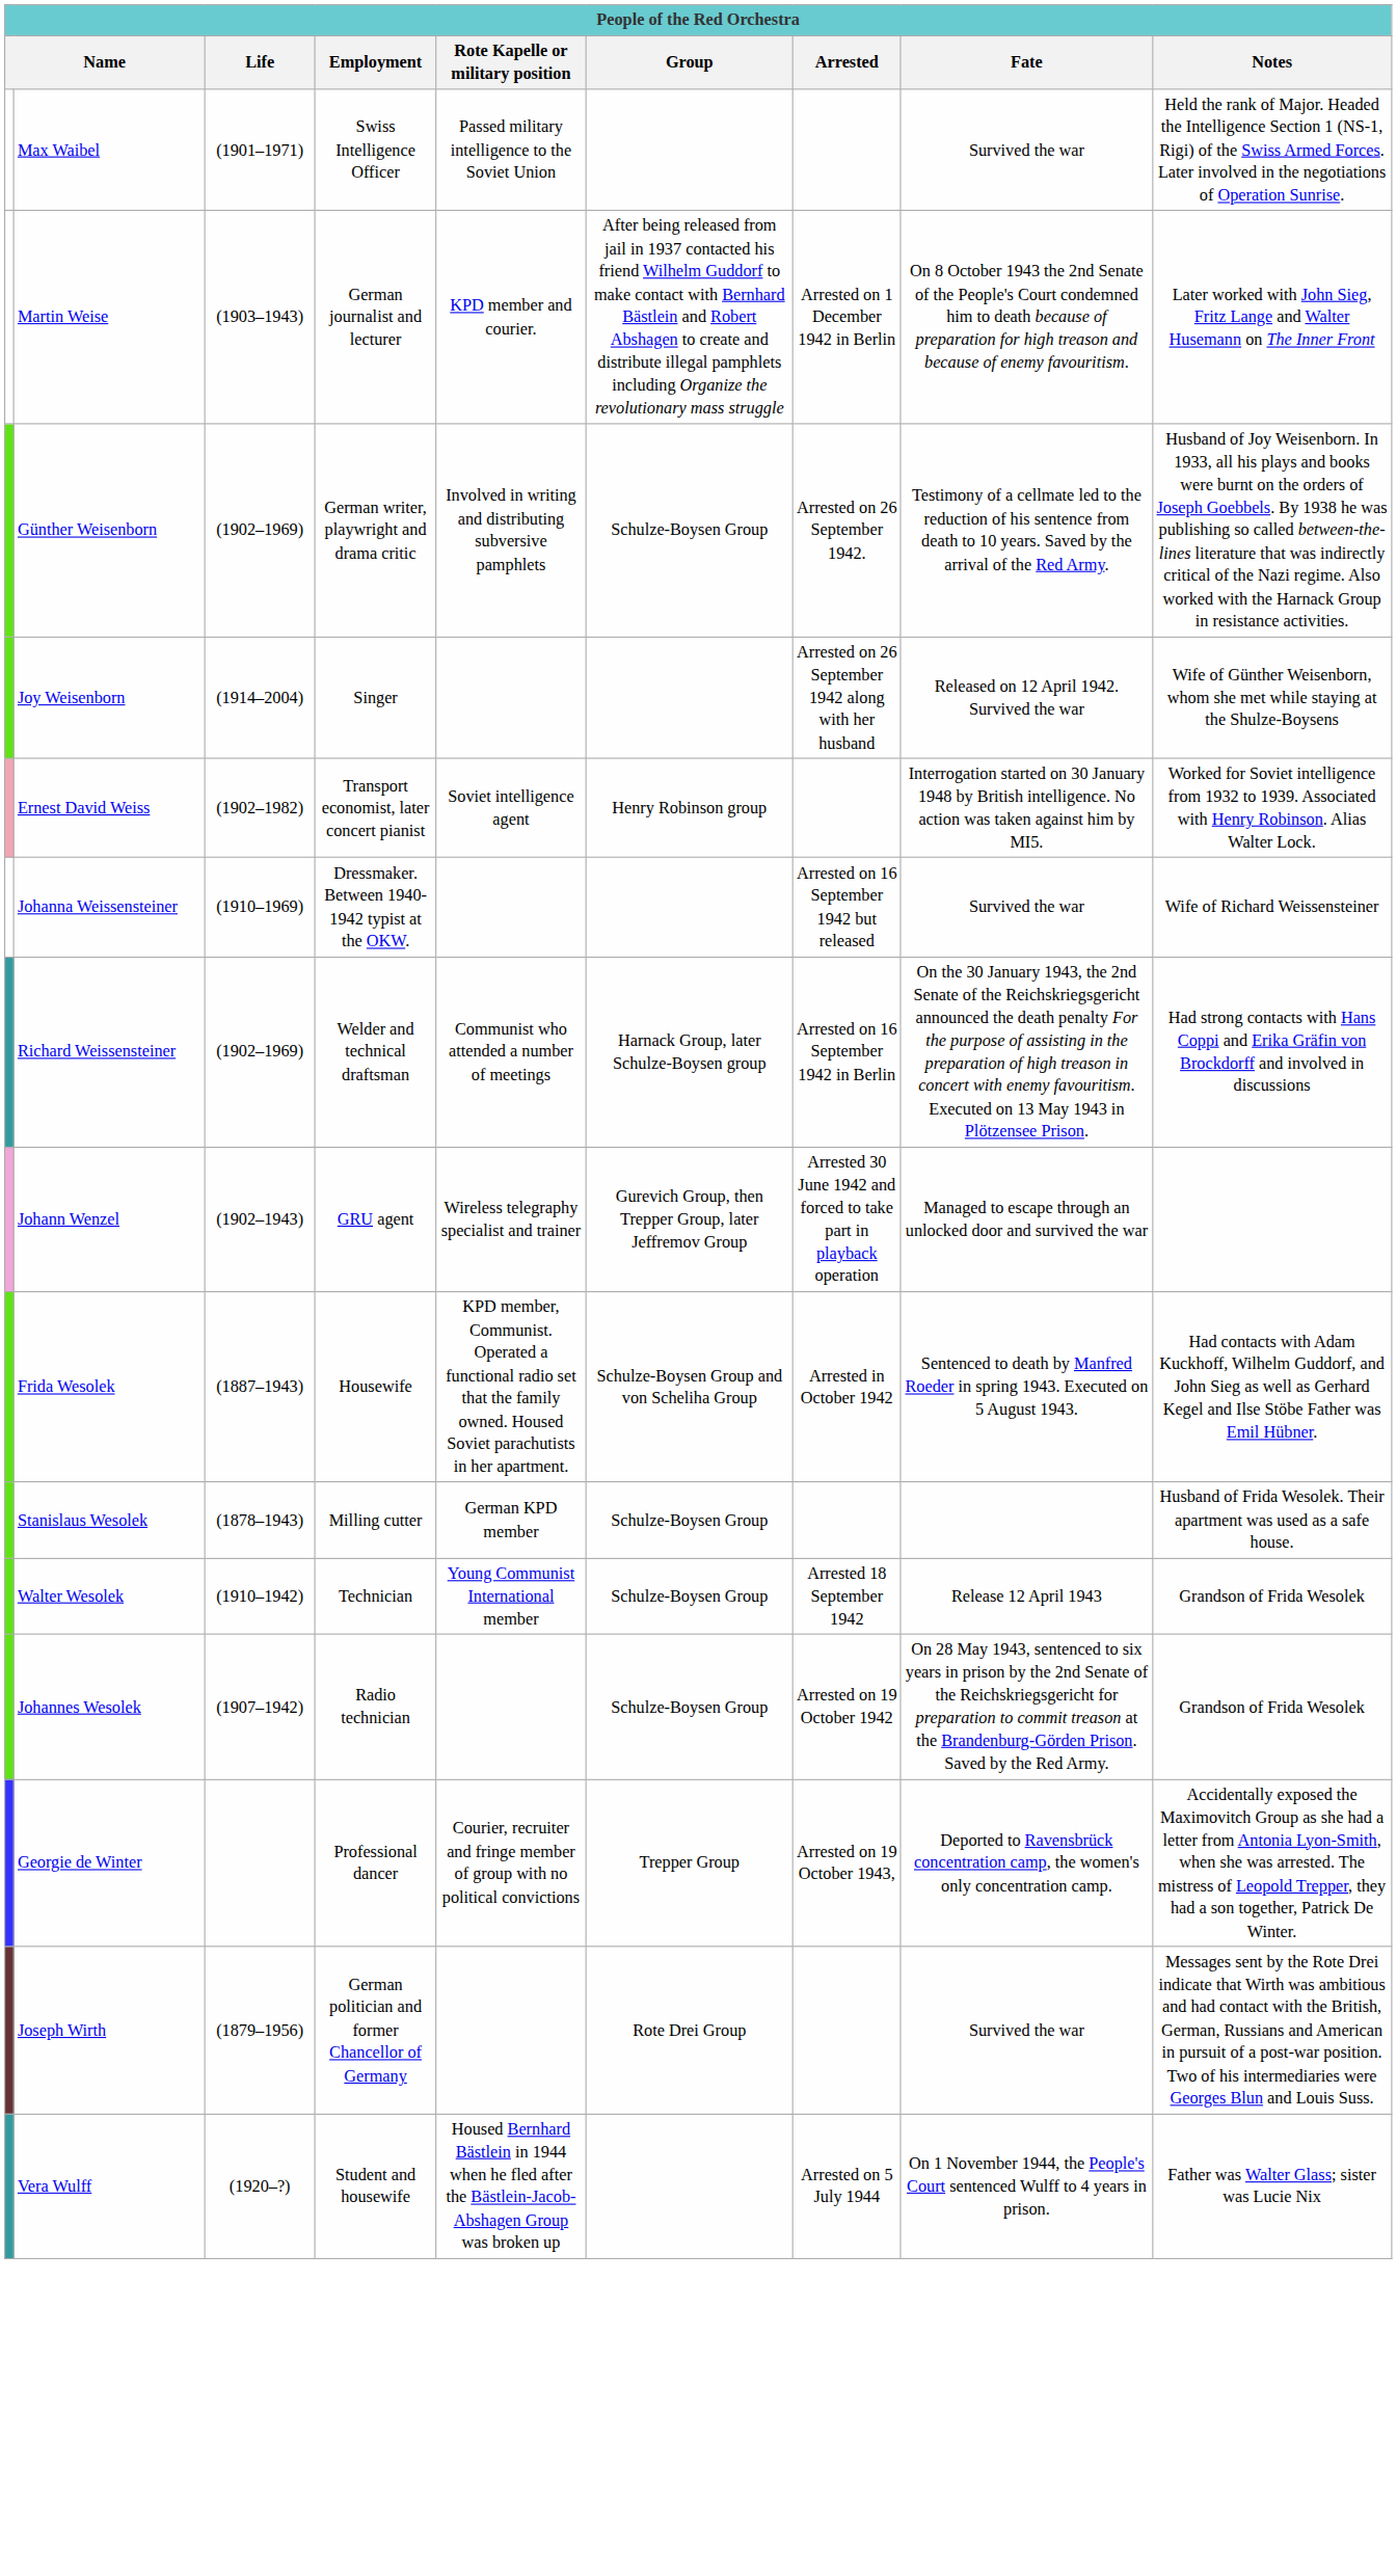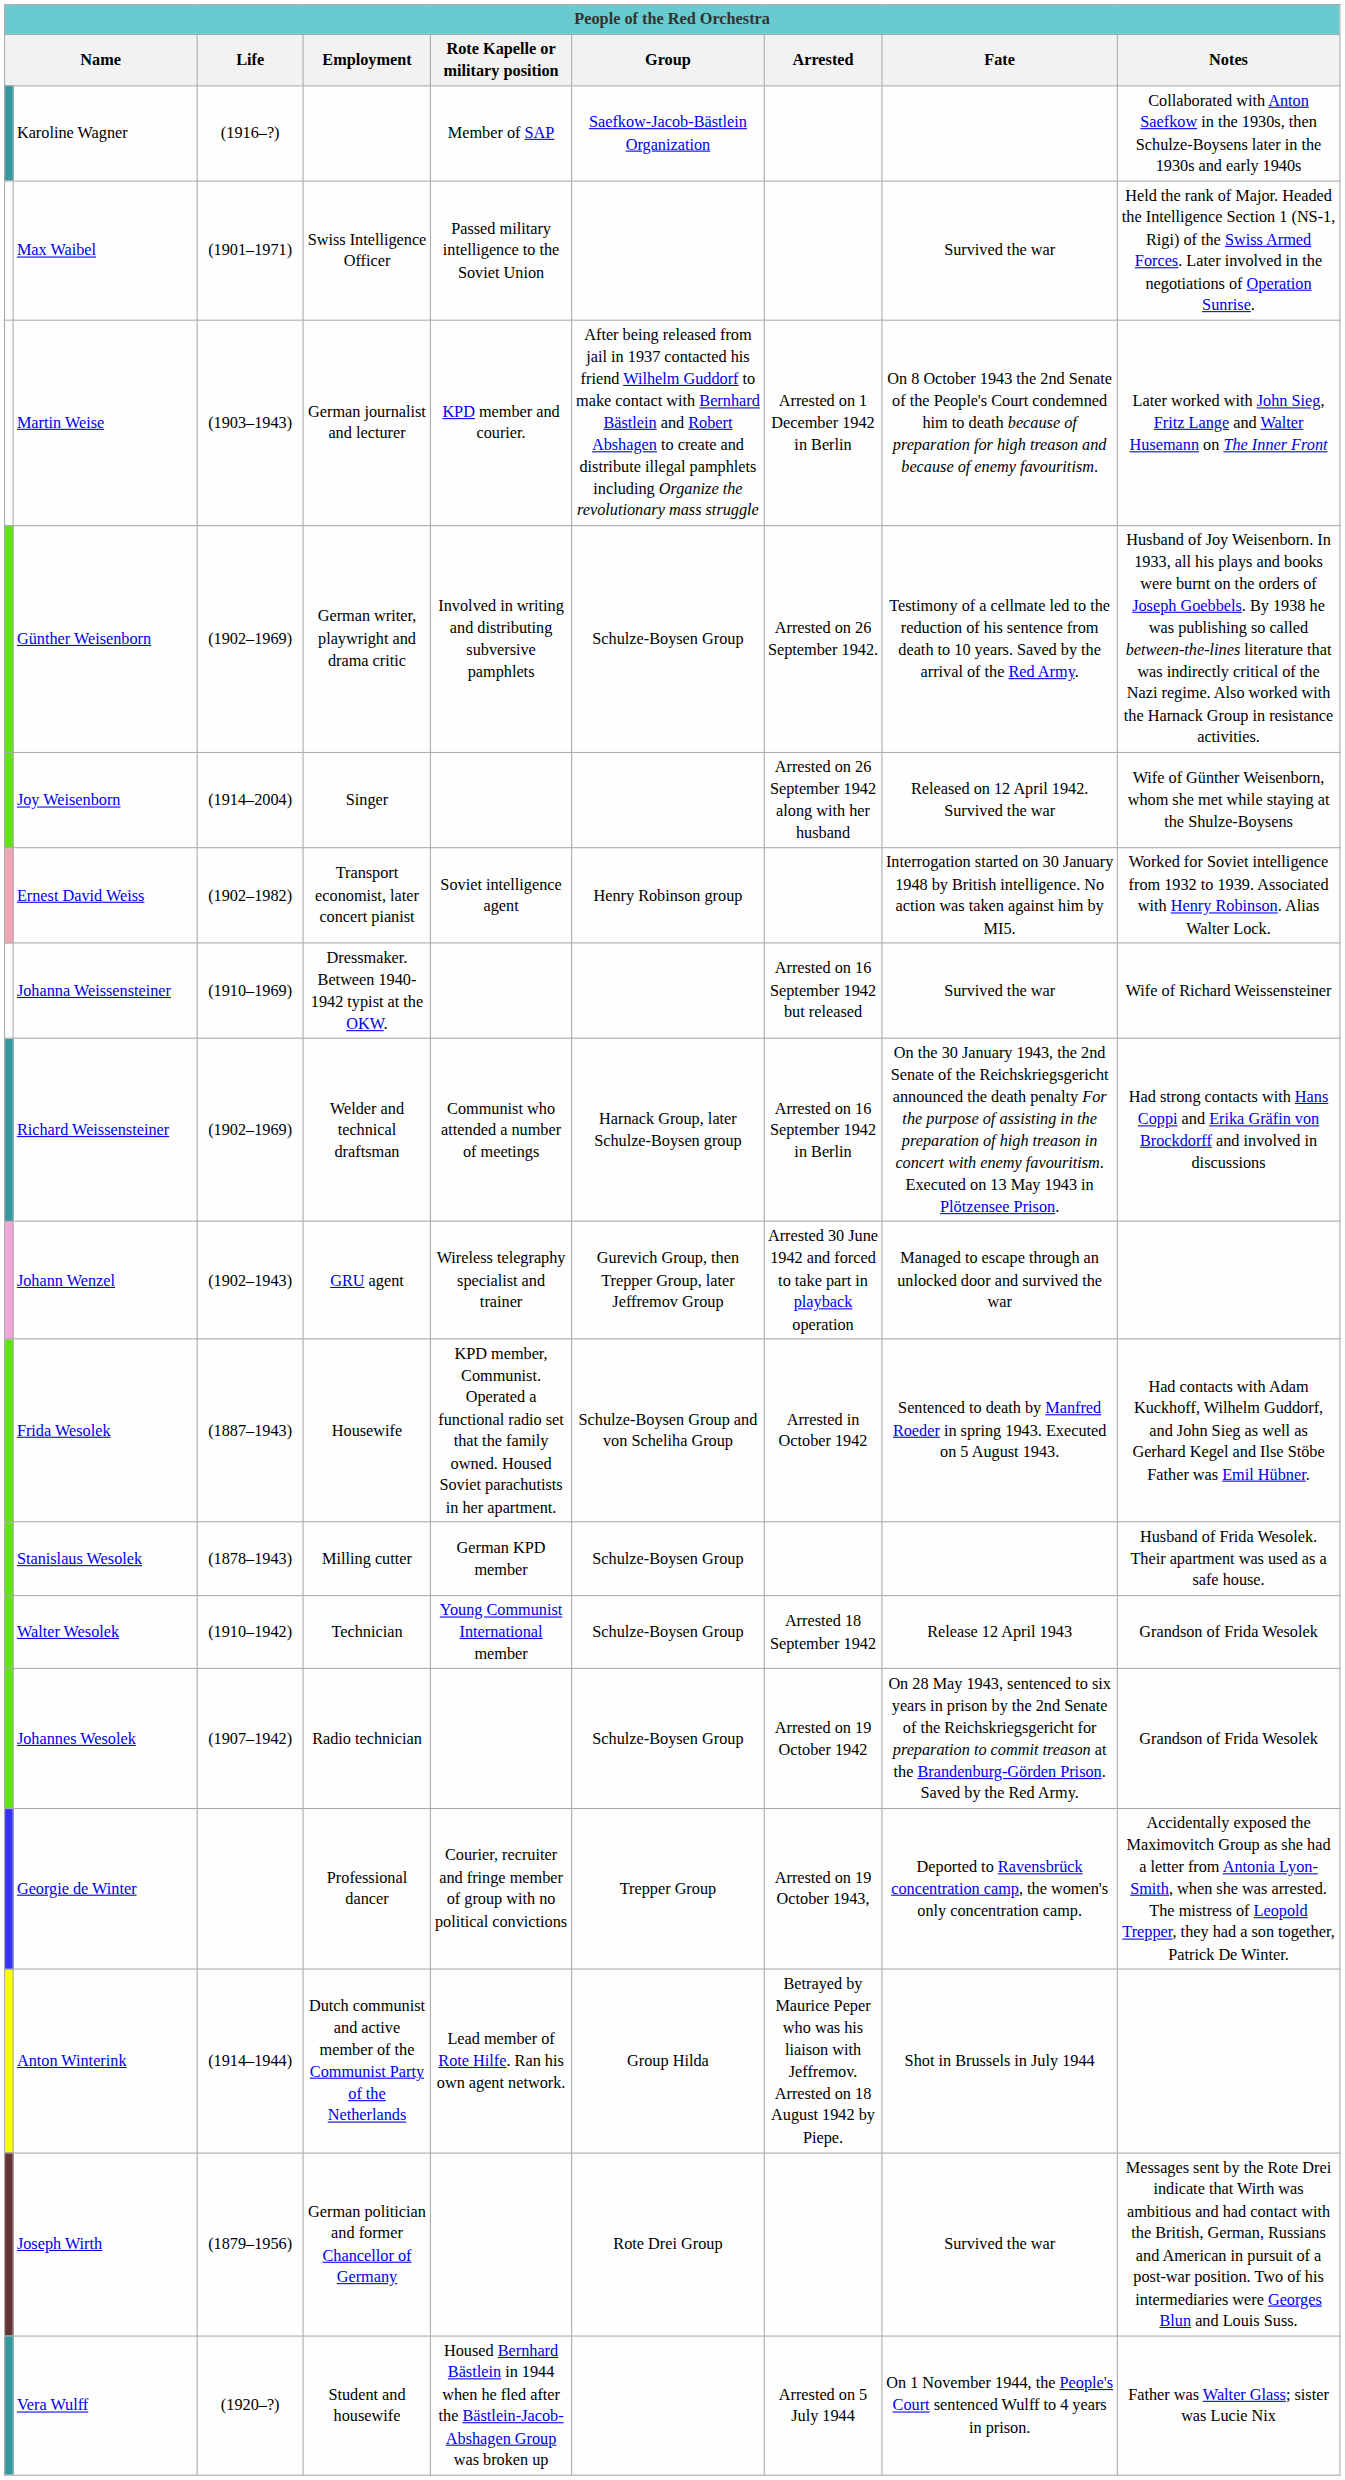+ row: Karoline Wagner | (1916–?) | Member of SAP | Saefkow-Jacob-Bästlein Organization | Collaborated with Anton Saefkow in the 1930s, then Schulze-Boysens later in the 1930s and early 1940s
+ row: Anton Winterink | (1914–1944) | Dutch communist and active member of the Communist Party of the Netherlands | Lead member of Rote Hilfe. Ran his own agent network. | Group Hilda | Betrayed by Maurice Peper who was his liaison with Jeffremov. Arrested on 18 August 1942 by Piepe. | Shot in Brussels in July 1944
